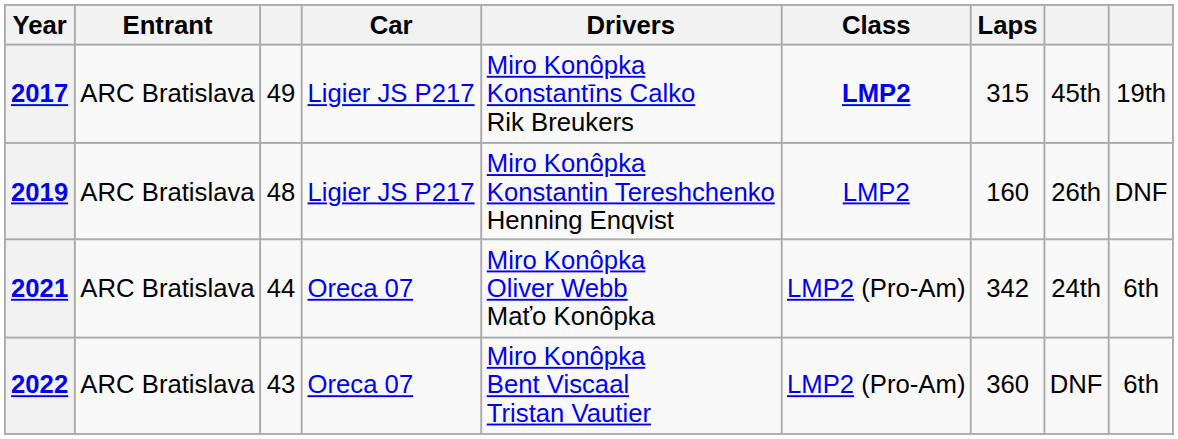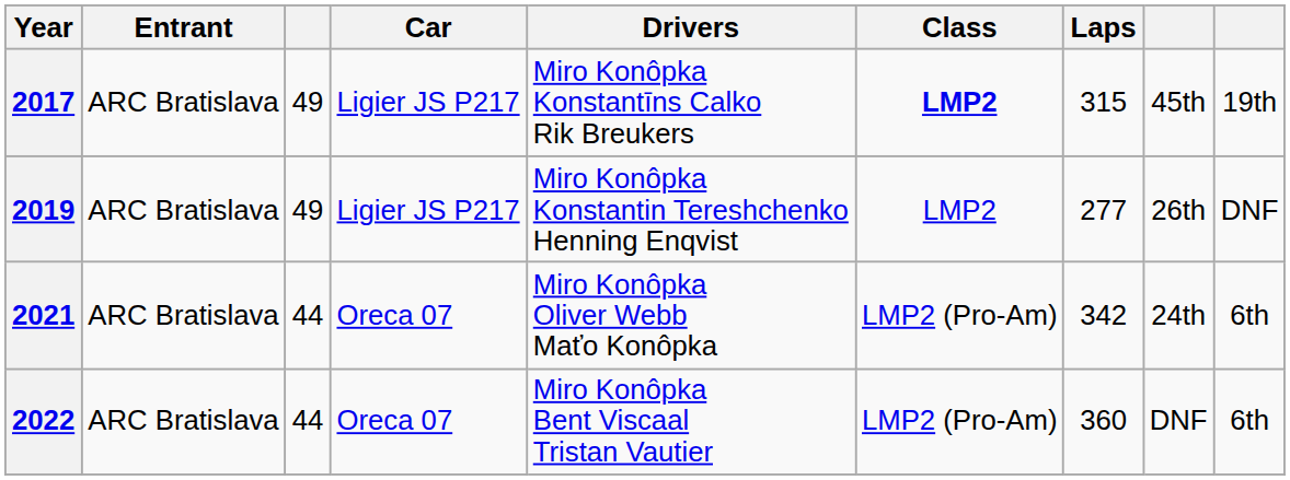2019 | column 3: 48 -> 49
2019 | Laps: 160 -> 277
2022 | column 3: 43 -> 44
